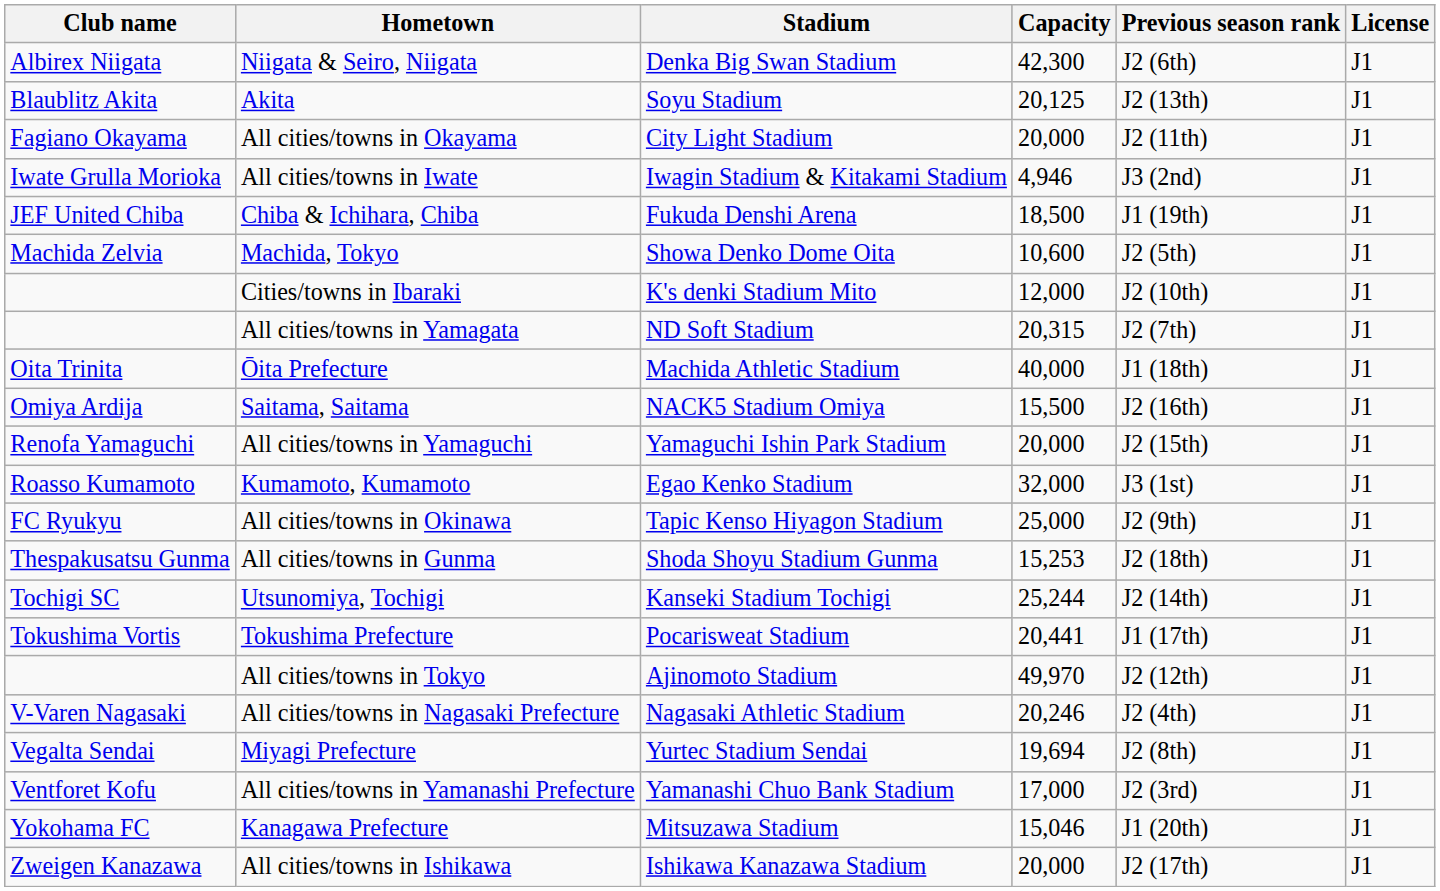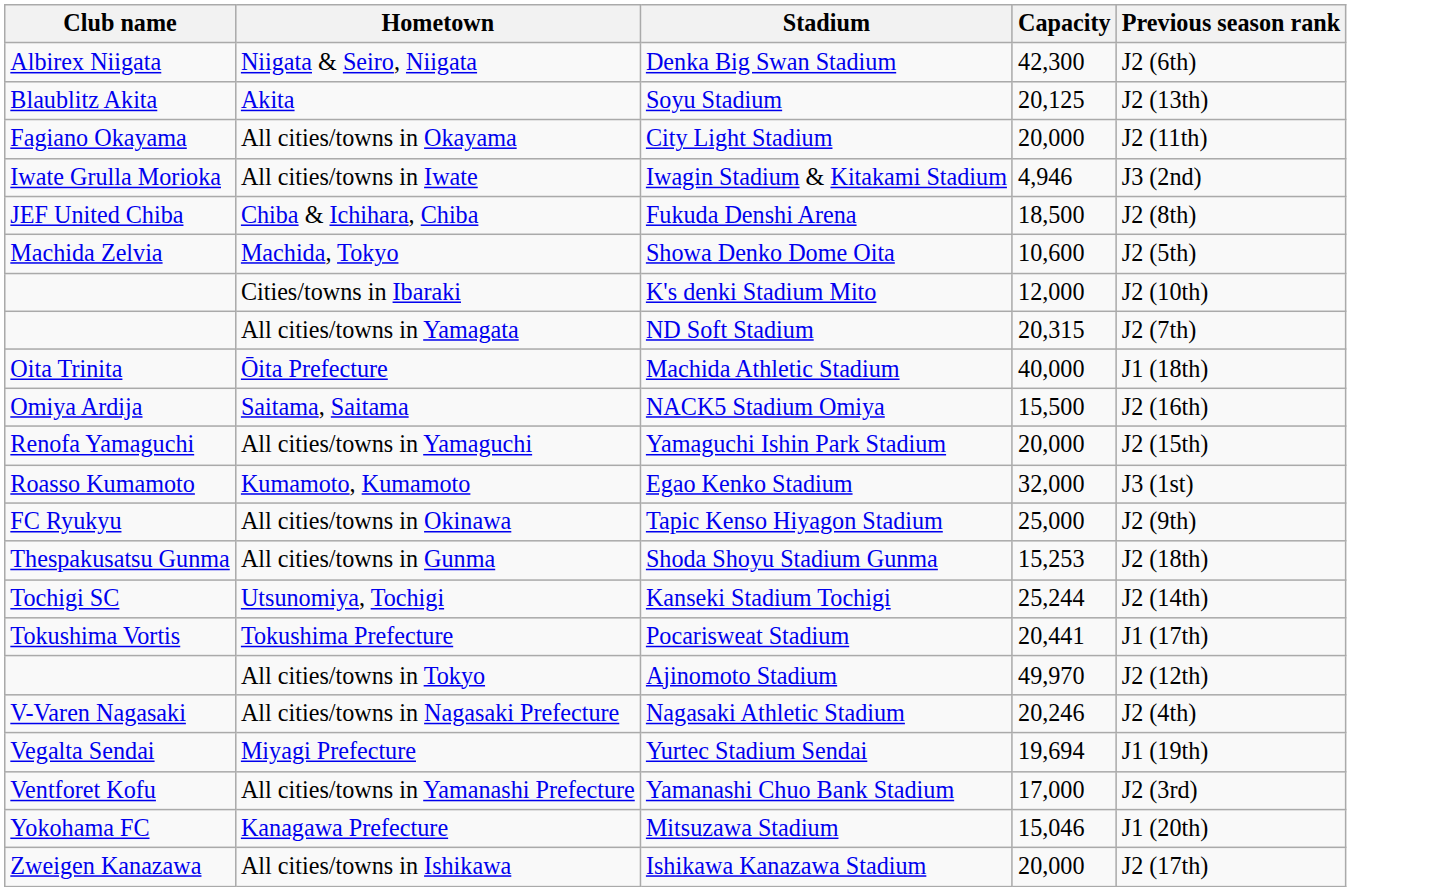- column: License | J1 | J1 | J1 | J1 | J1 | J1 | J1 | J1 | J1 | J1 | J1 | J1 | J1 | J1 | J1 | J1 | J1 | J1 | J1 | J1 | J1 | J1
Chiba & Ichihara, Chiba | Previous season rank: J1 (19th) -> J2 (8th)
Miyagi Prefecture | Previous season rank: J2 (8th) -> J1 (19th)
